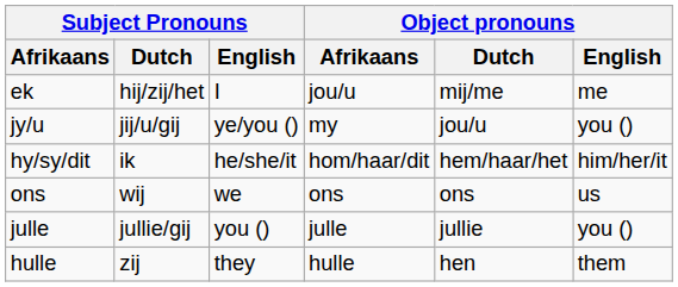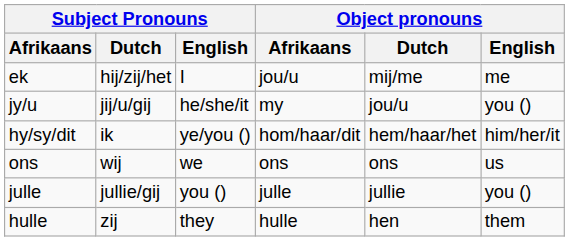jy/u | Subject Pronouns / English: ye/you () -> he/she/it
hy/sy/dit | Subject Pronouns / English: he/she/it -> ye/you ()
